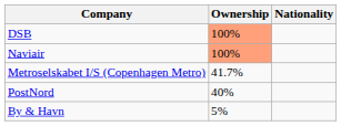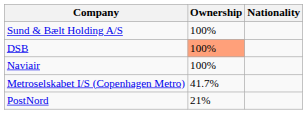+ row: Sund & Bælt Holding A/S | 100%
Naviair | Ownership: lightsalmon background -> no background
PostNord | Ownership: 40% -> 21%
- row: By & Havn | 5%
